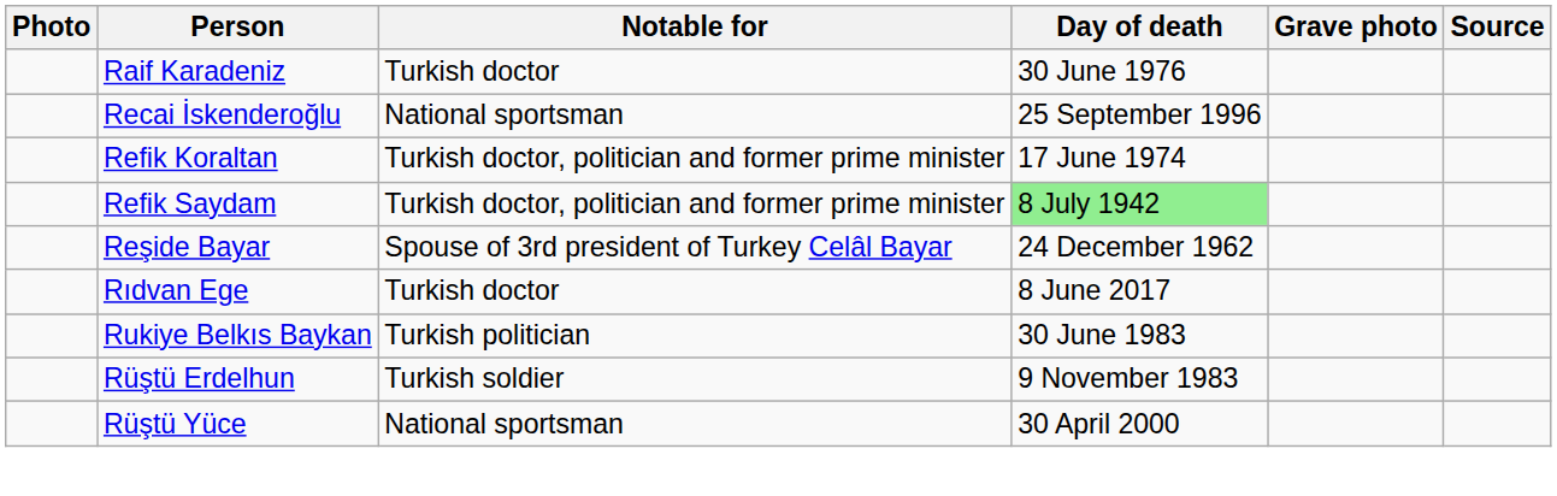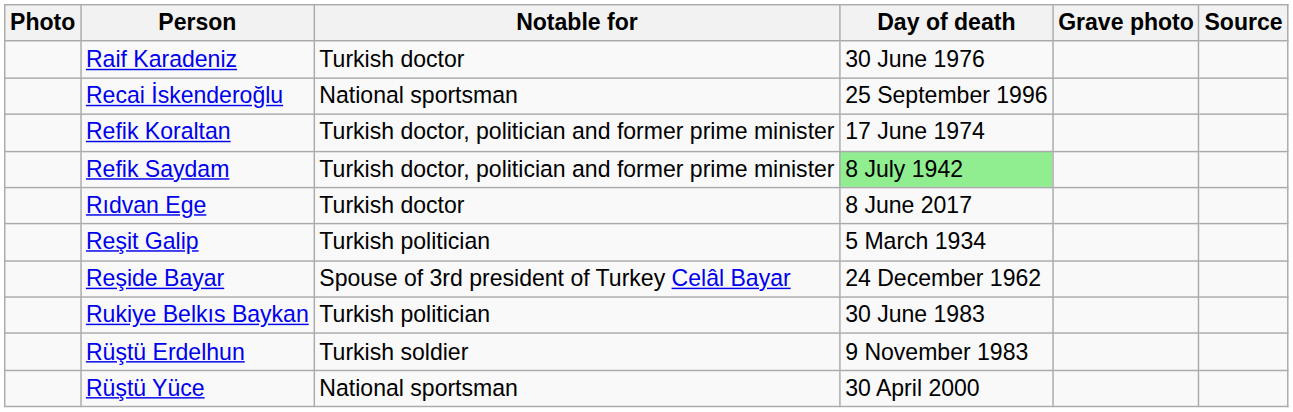rows swapped: Reşide Bayar <-> Rıdvan Ege
+ row: Reşit Galip | Turkish politician | 5 March 1934
